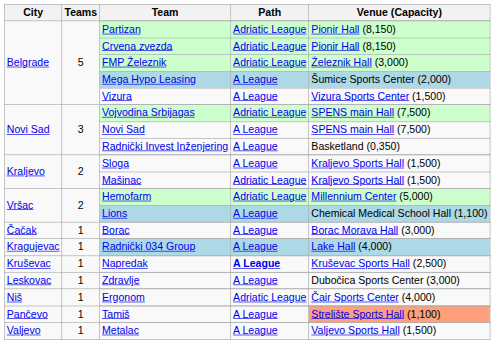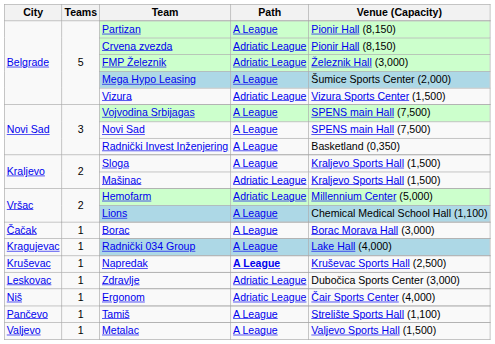Partizan | Path: Adriatic League -> A League
Vizura | Path: A League -> Adriatic League
Vojvodina Srbijagas | Path: Adriatic League -> A League
Zdravlje | Path: A League -> Adriatic League
Tamiš | Venue (Capacity): lightsalmon background -> no background
